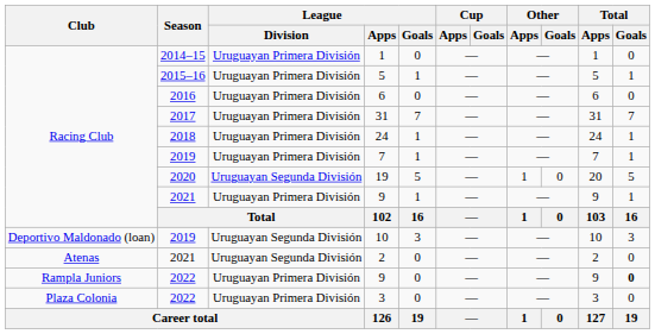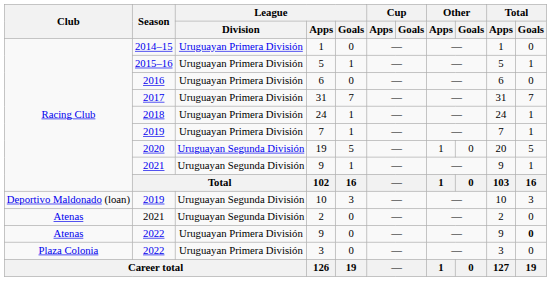2021 / 9 | League / Division: Uruguayan Primera División -> Uruguayan Segunda División
2022 / 9 | Club: Rampla Juniors -> Atenas
